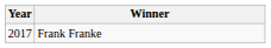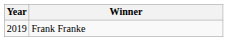Frank Franke | Year: 2017 -> 2019
